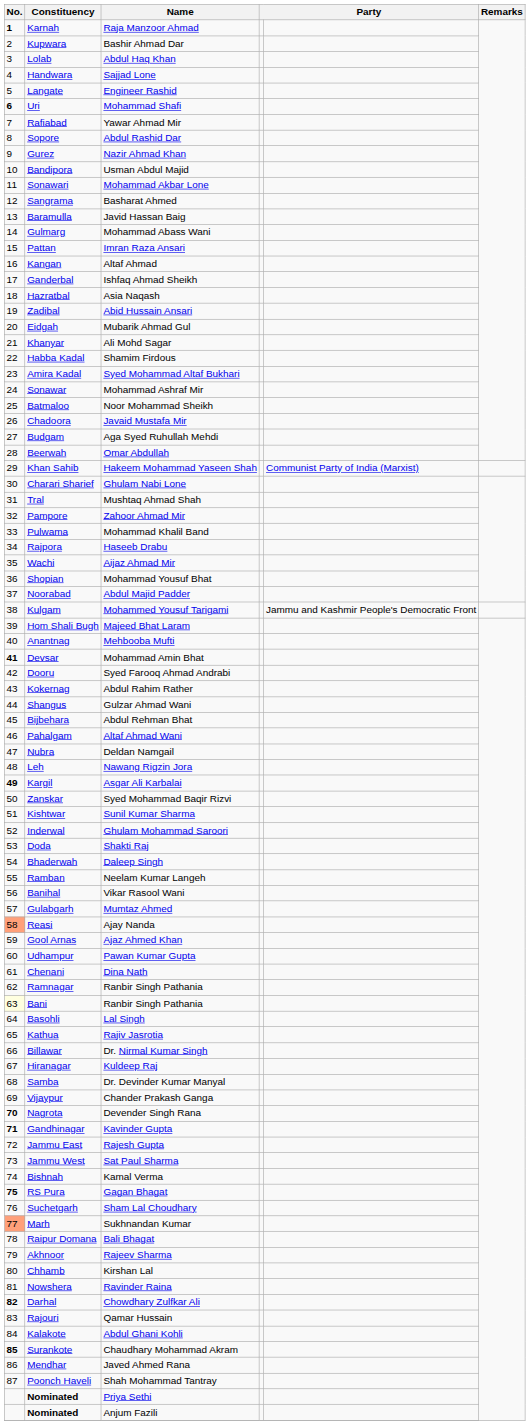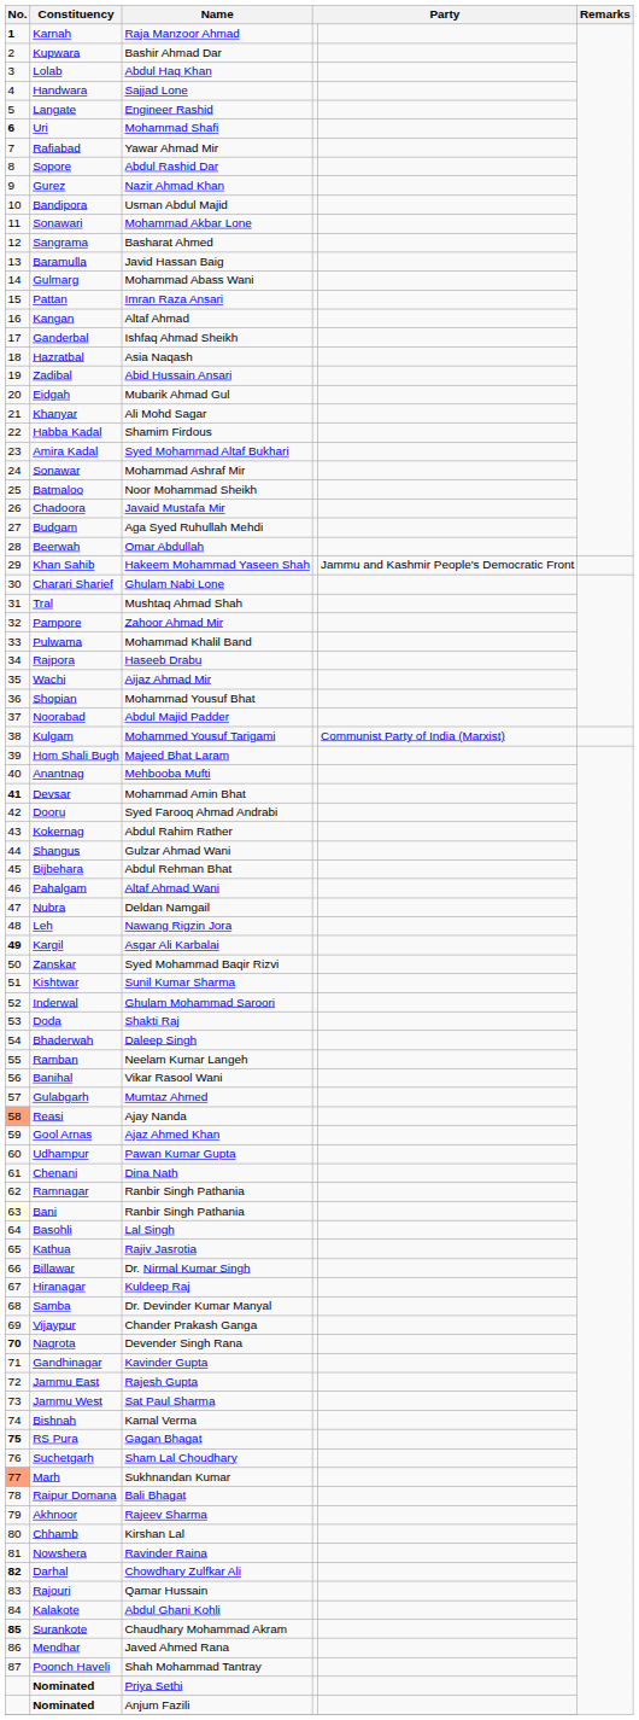Khan Sahib | column 5: Communist Party of India (Marxist) -> Jammu and Kashmir People's Democratic Front
Kulgam | column 5: Jammu and Kashmir People's Democratic Front -> Communist Party of India (Marxist)
Gandhinagar | No.: bold -> normal
